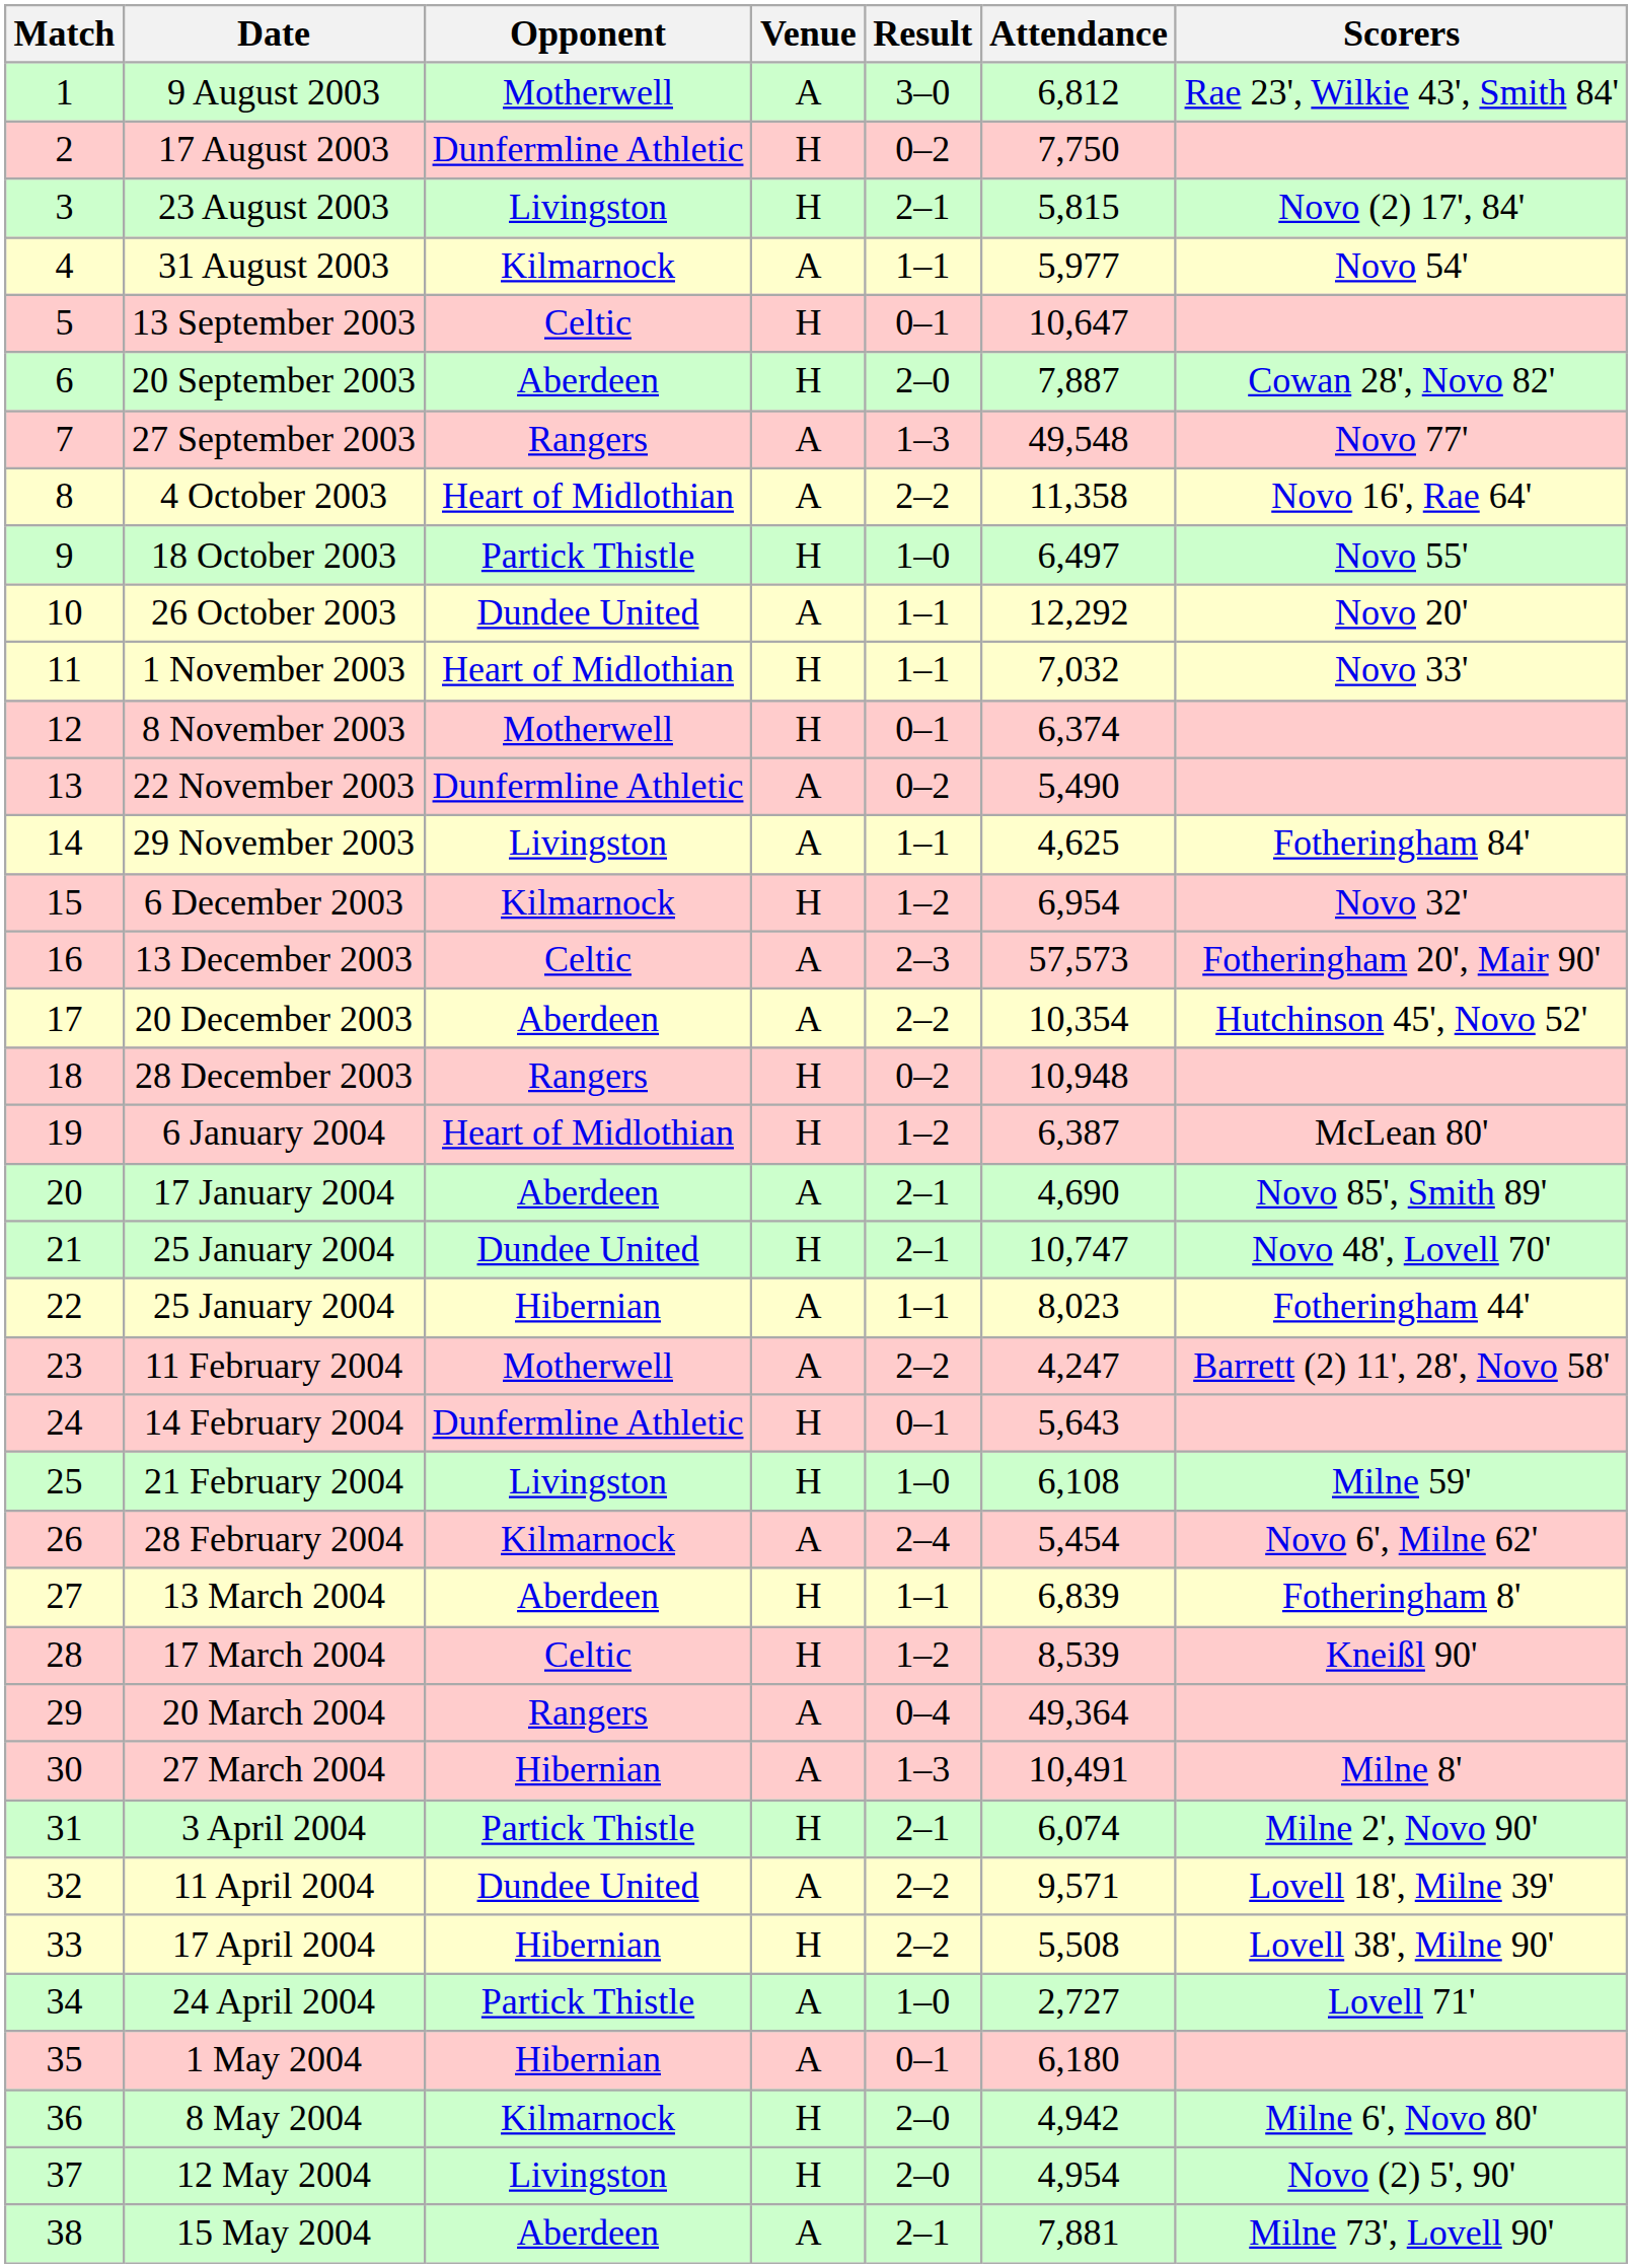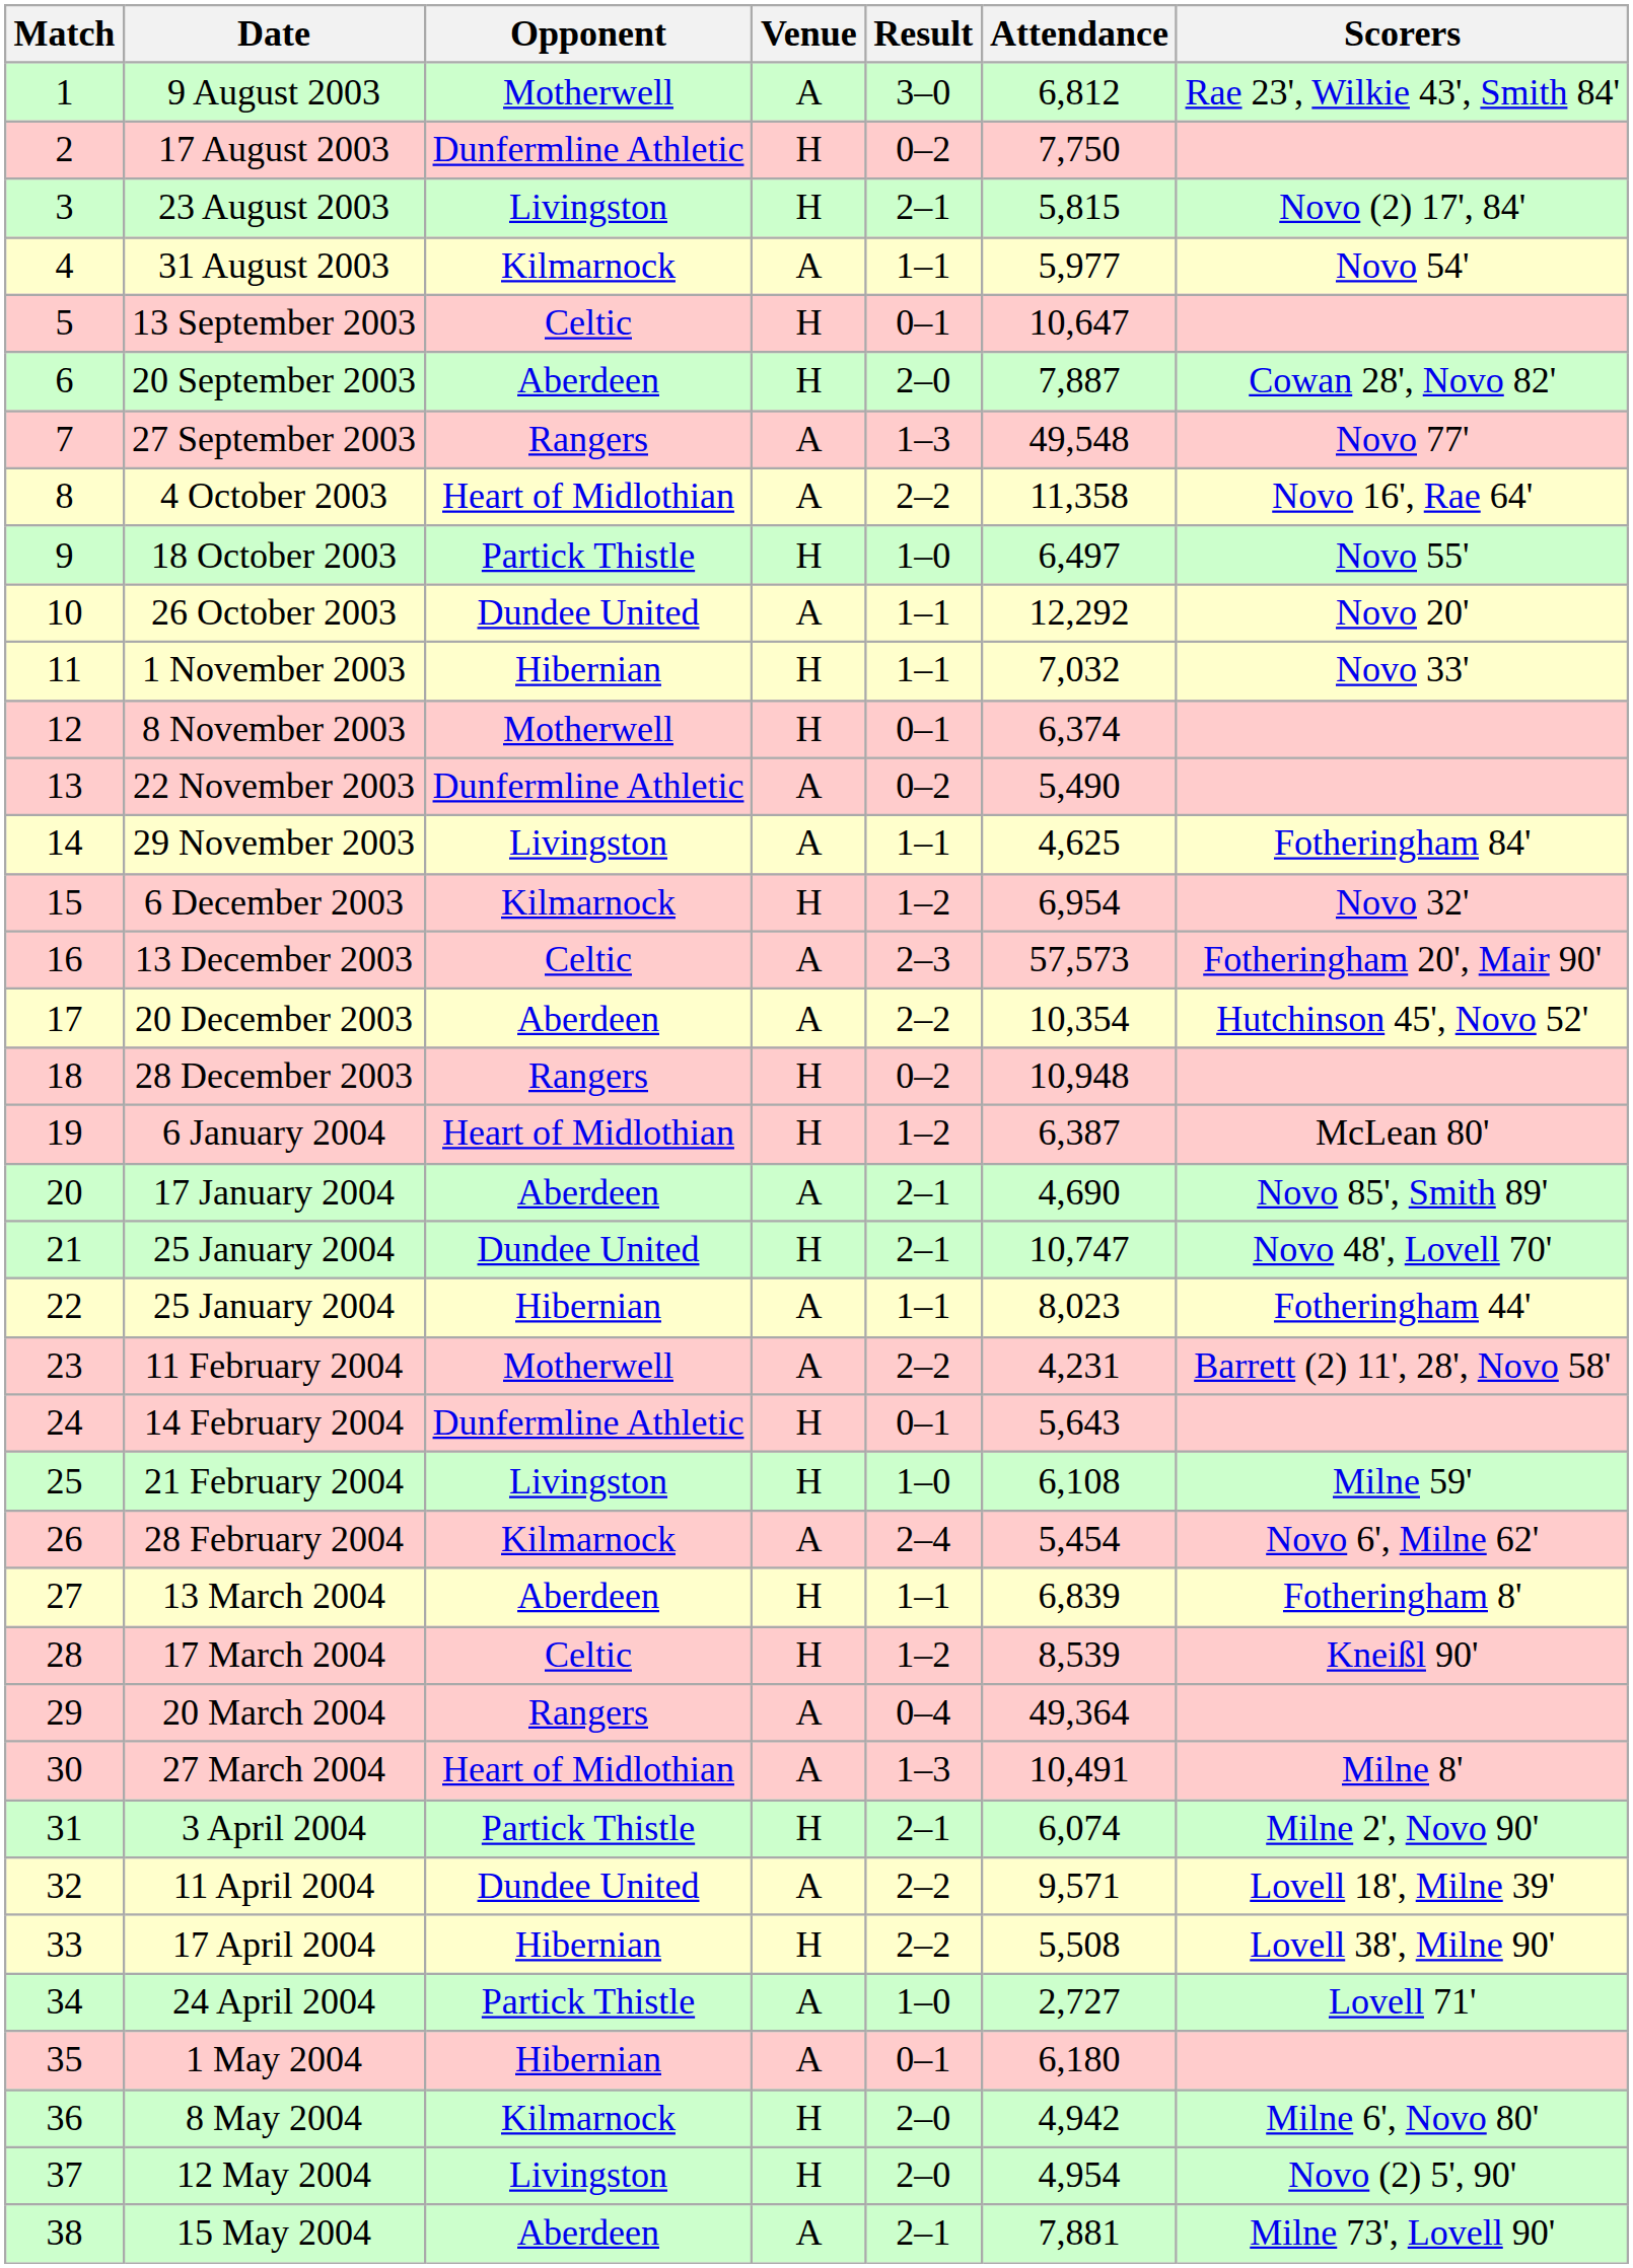1 November 2003 | Opponent: Heart of Midlothian -> Hibernian
11 February 2004 | Attendance: 4,247 -> 4,231
27 March 2004 | Opponent: Hibernian -> Heart of Midlothian
